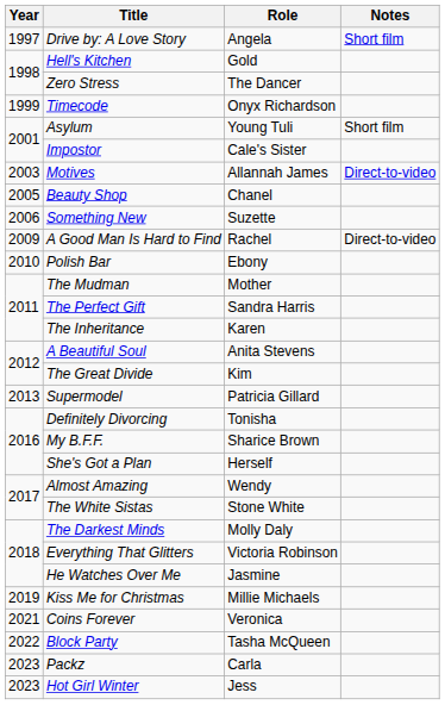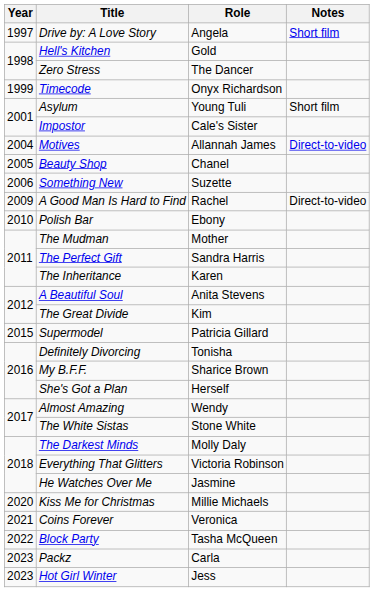Motives | Year: 2003 -> 2004
Supermodel | Year: 2013 -> 2015
Kiss Me for Christmas | Year: 2019 -> 2020
